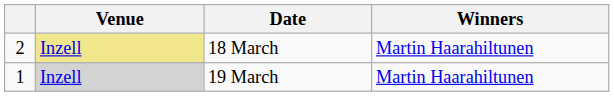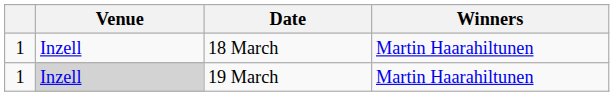18 March | column 1: 2 -> 1
18 March | Venue: khaki background -> no background
